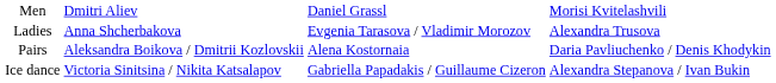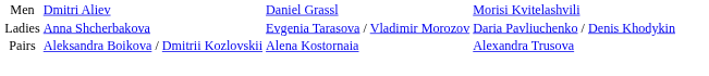Ladies | column 4: Alexandra Trusova -> Daria Pavliuchenko / Denis Khodykin
Pairs | column 4: Daria Pavliuchenko / Denis Khodykin -> Alexandra Trusova
- row: Ice dance | Victoria Sinitsina / Nikita Katsalapov | Gabriella Papadakis / Guillaume Cizeron | Alexandra Stepanova / Ivan Bukin
